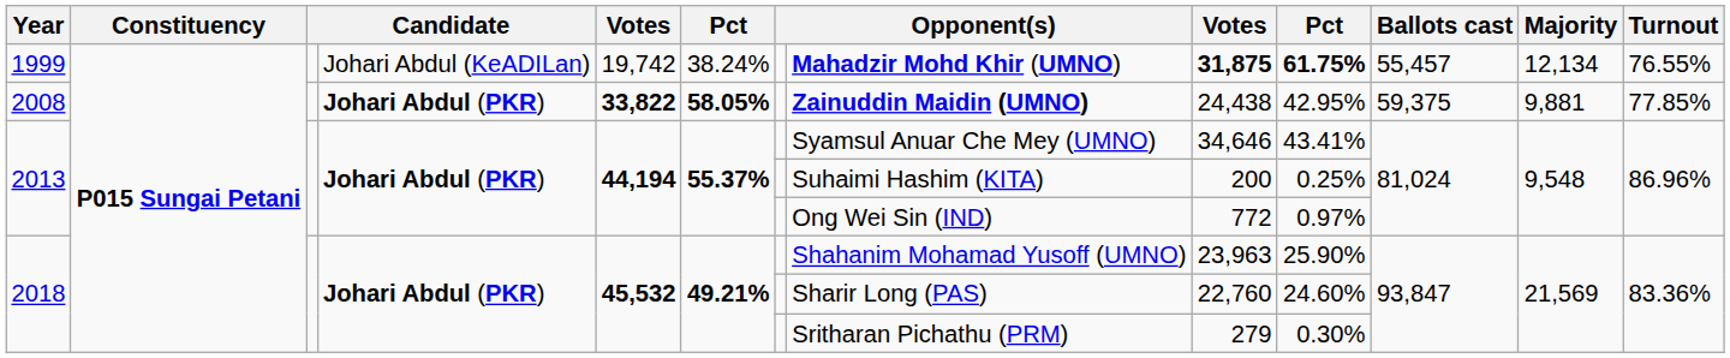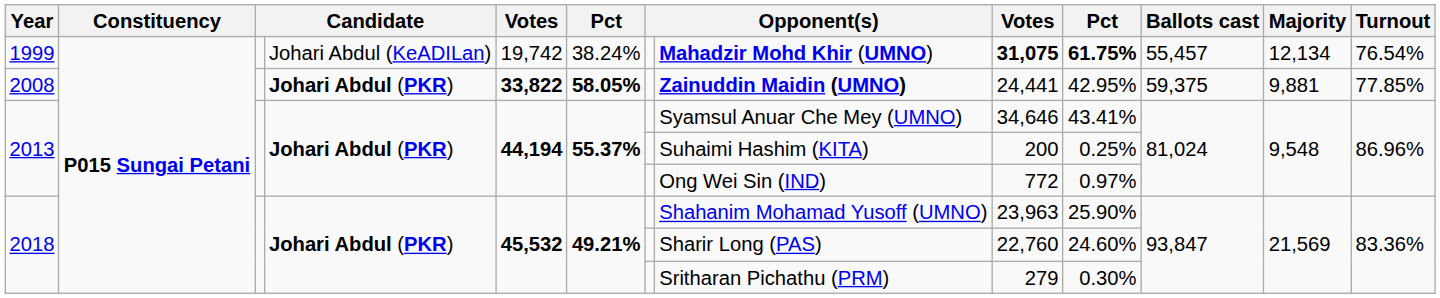1999 | column 9: 31,875 -> 31,075
1999 | Turnout: 76.55% -> 76.54%
2008 | column 9: 24,438 -> 24,441
